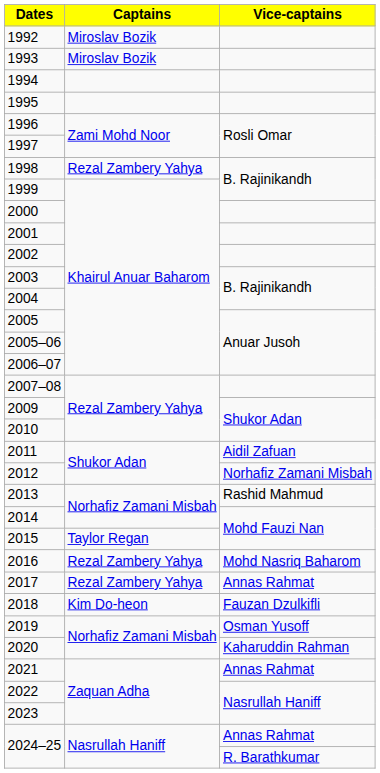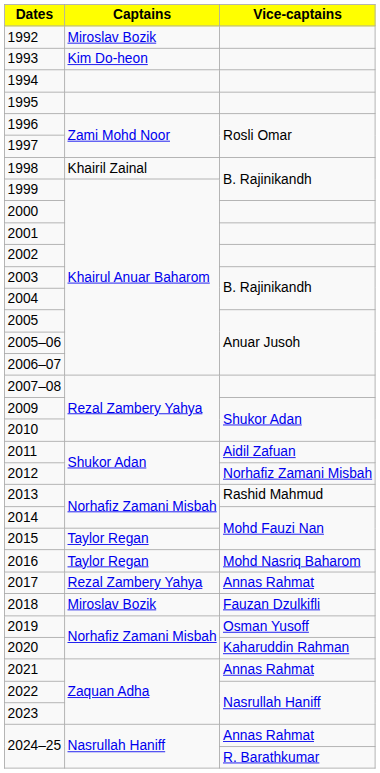1993 | Captains: Miroslav Bozik -> Kim Do-heon
1998 | Captains: Rezal Zambery Yahya -> Khairil Zainal
2016 | Captains: Rezal Zambery Yahya -> Taylor Regan
2018 | Captains: Kim Do-heon -> Miroslav Bozik
